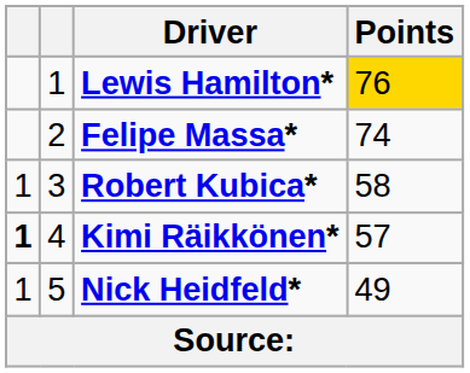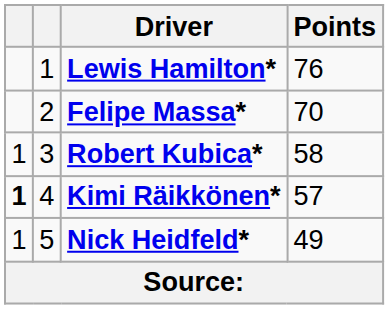Lewis Hamilton* | Points: gold background -> no background
Felipe Massa* | Points: 74 -> 70
